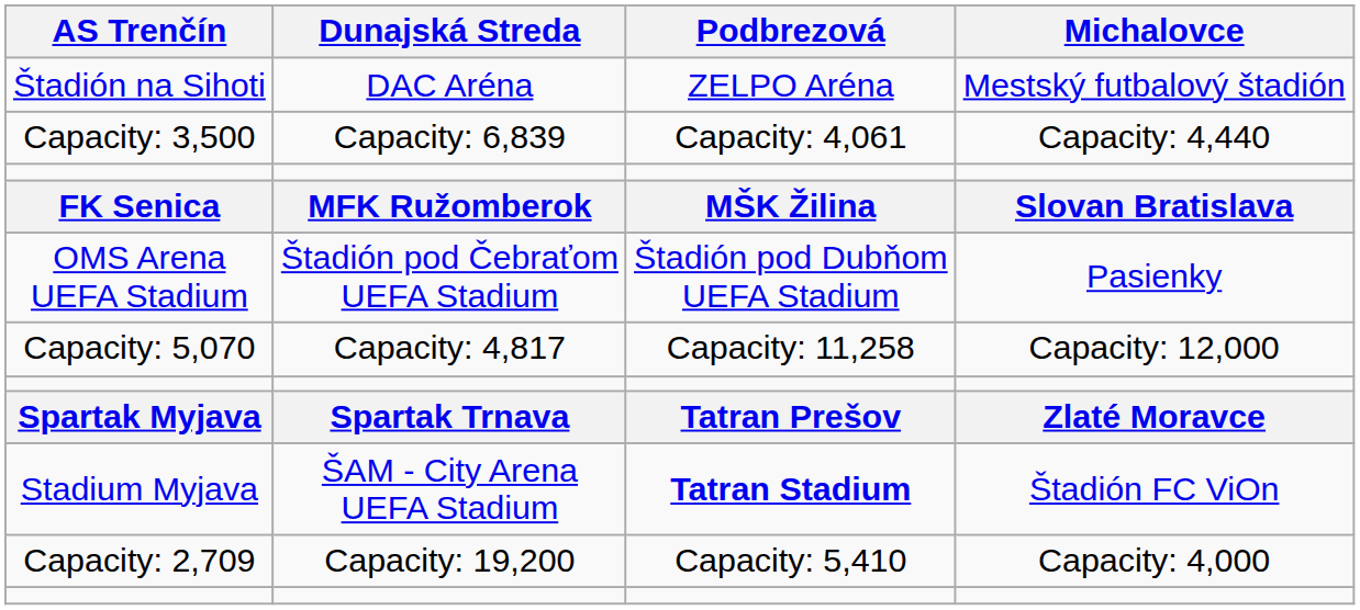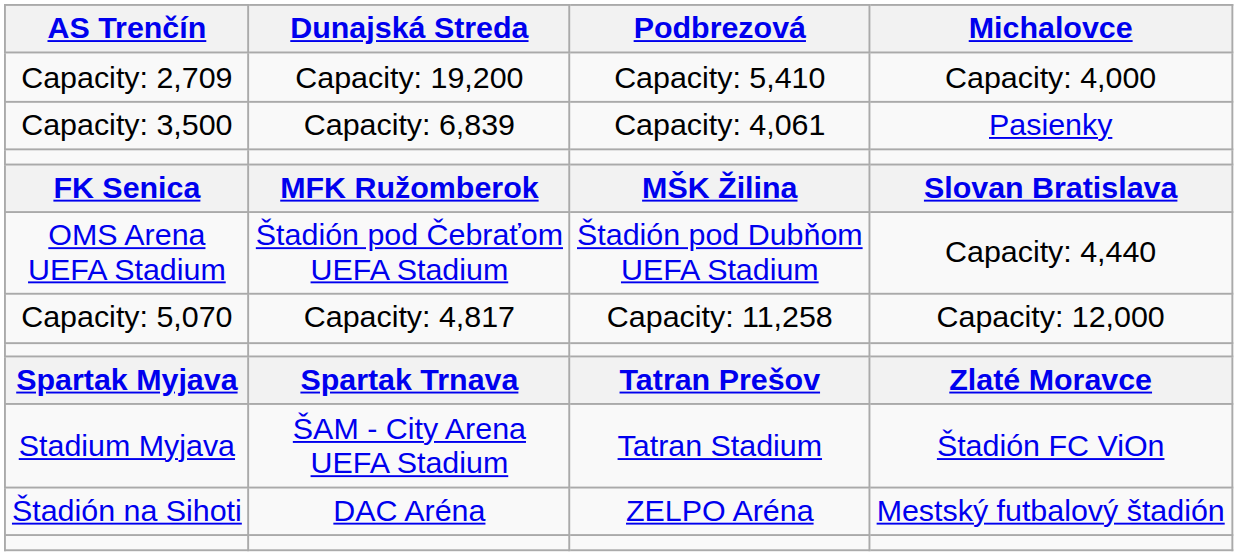rows swapped: Štadión na Sihoti <-> Capacity: 2,709
Capacity: 3,500 | Michalovce: Capacity: 4,440 -> Pasienky
OMS Arena UEFA Stadium | Michalovce: Pasienky -> Capacity: 4,440
Stadium Myjava | Podbrezová: bold -> normal
